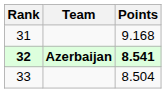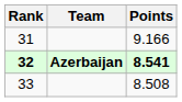31 | Points: 9.168 -> 9.166
33 | Points: 8.504 -> 8.508
